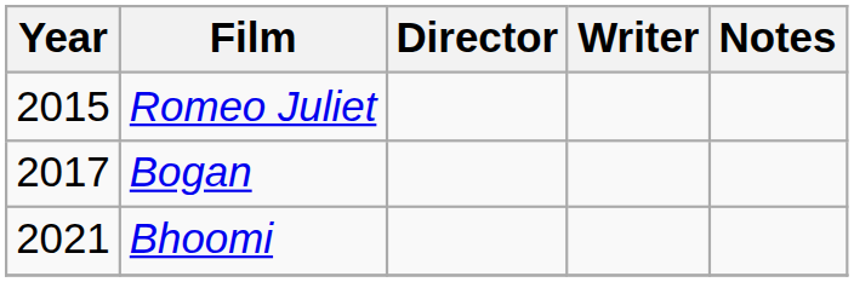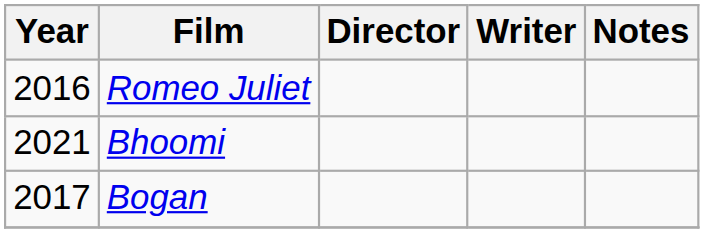Romeo Juliet | Year: 2015 -> 2016
rows swapped: Bogan <-> Bhoomi
